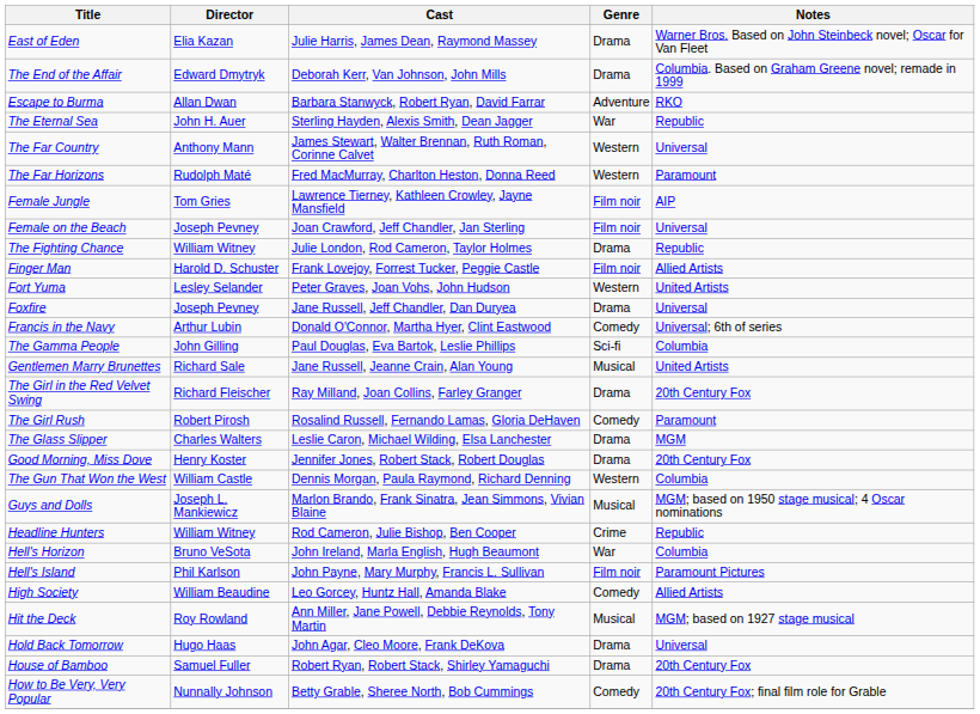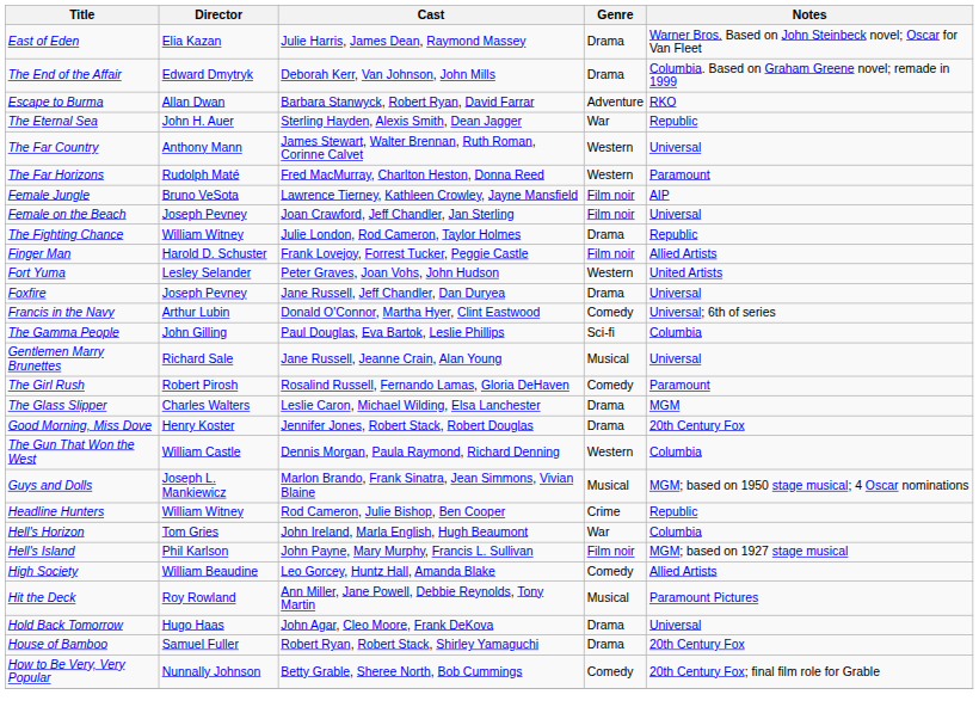Female Jungle | Director: Tom Gries -> Bruno VeSota
Gentlemen Marry Brunettes | Notes: United Artists -> Universal
- row: The Girl in the Red Velvet Swing | Richard Fleischer | Ray Milland, Joan Collins, Farley Granger | Drama | 20th Century Fox
Hell's Horizon | Director: Bruno VeSota -> Tom Gries
Hell's Island | Notes: Paramount Pictures -> MGM; based on 1927 stage musical
Hit the Deck | Notes: MGM; based on 1927 stage musical -> Paramount Pictures
